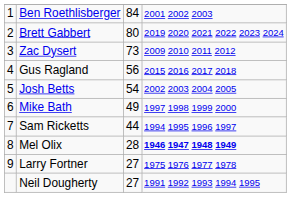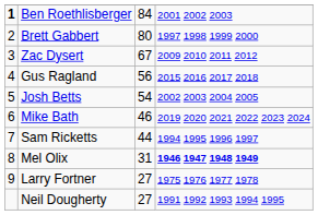Ben Roethlisberger | column 1: normal -> bold
Brett Gabbert | column 4: 2019 2020 2021 2022 2023 2024 -> 1997 1998 1999 2000
Zac Dysert | column 3: 73 -> 67
Mike Bath | column 3: 49 -> 46
Mike Bath | column 4: 1997 1998 1999 2000 -> 2019 2020 2021 2022 2023 2024
Mel Olix | column 3: 28 -> 31
